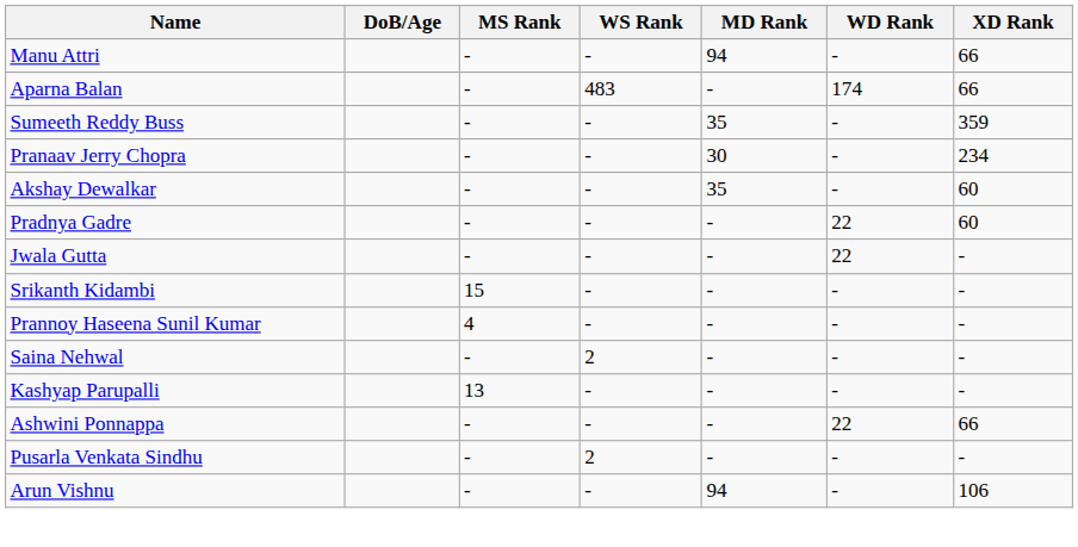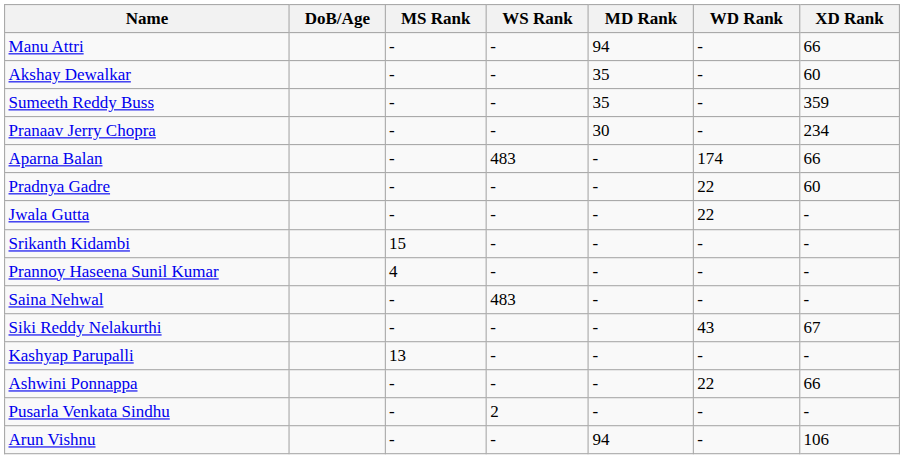rows swapped: Aparna Balan <-> Akshay Dewalkar
Saina Nehwal | WS Rank: 2 -> 483
+ row: Siki Reddy Nelakurthi | - | - | - | 43 | 67
